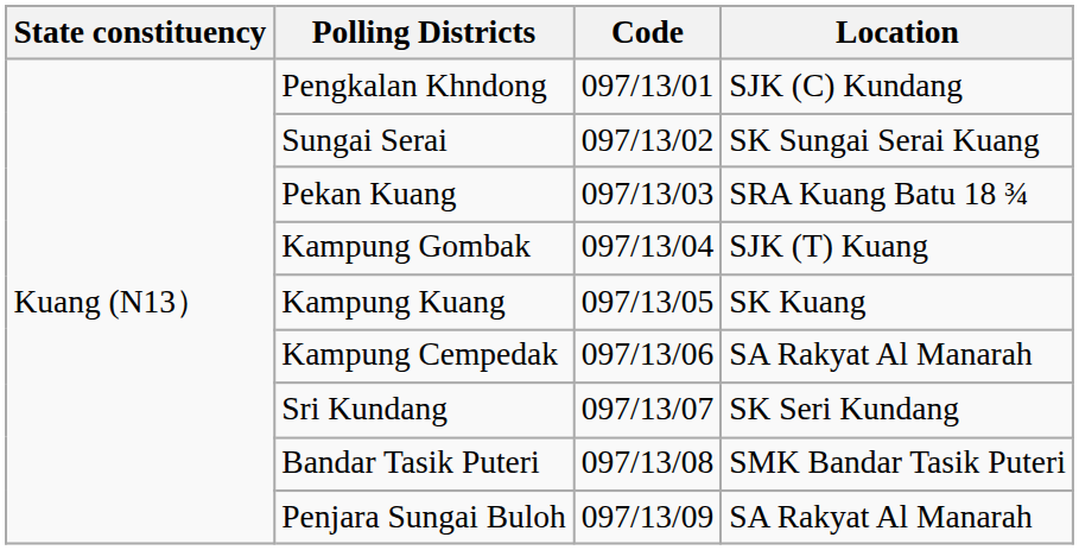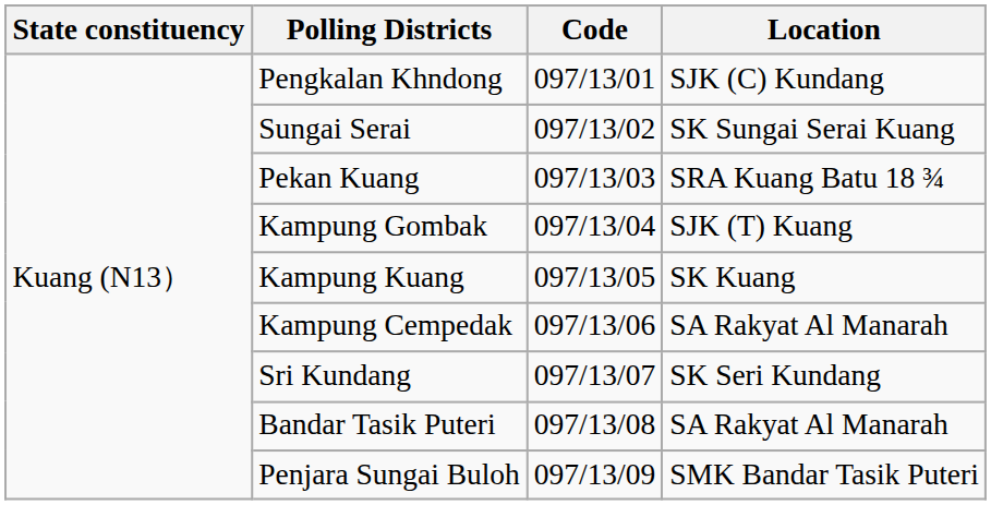Bandar Tasik Puteri | Location: SMK Bandar Tasik Puteri -> SA Rakyat Al Manarah
Penjara Sungai Buloh | Location: SA Rakyat Al Manarah -> SMK Bandar Tasik Puteri
